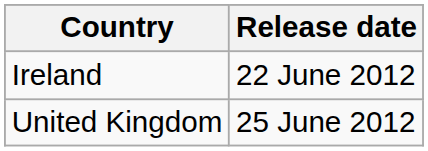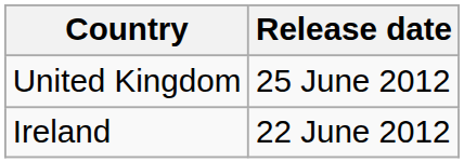rows swapped: Ireland <-> United Kingdom
